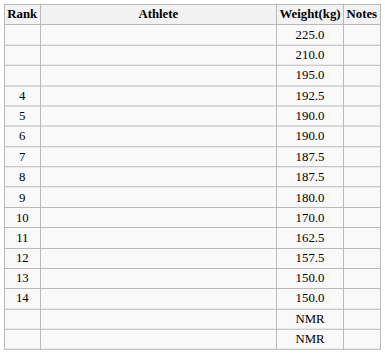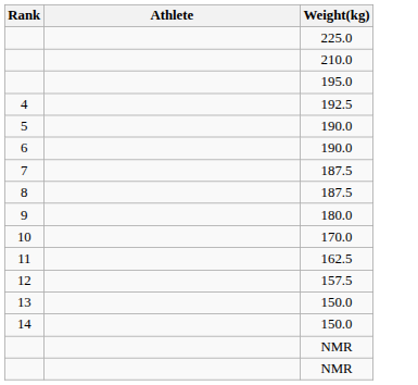- column: Notes
